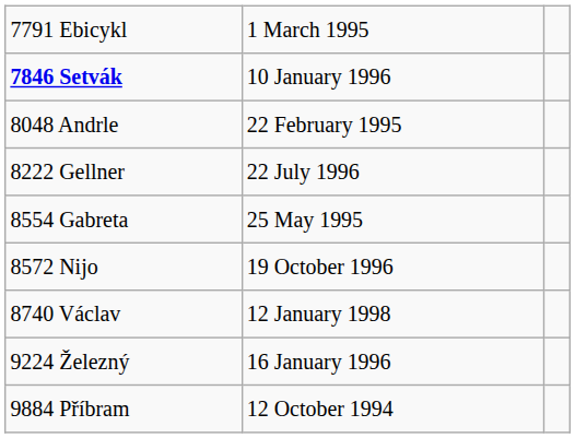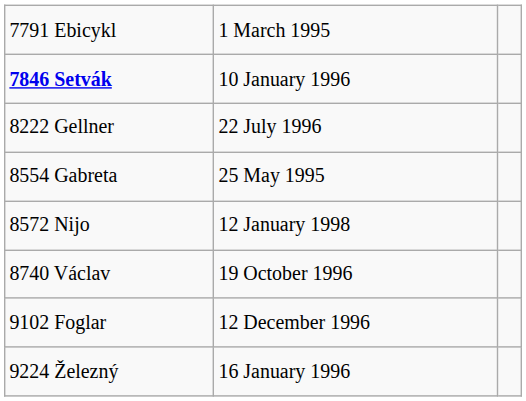- row: 8048 Andrle | 22 February 1995
8572 Nijo | column 2: 19 October 1996 -> 12 January 1998
8740 Václav | column 2: 12 January 1998 -> 19 October 1996
+ row: 9102 Foglar | 12 December 1996
- row: 9884 Příbram | 12 October 1994
